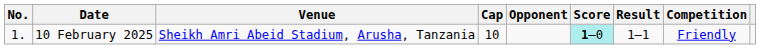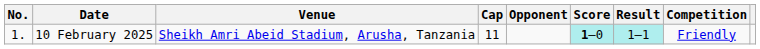10 February 2025 | Cap: 10 -> 11
10 February 2025 | Result: no background -> paleturquoise background
